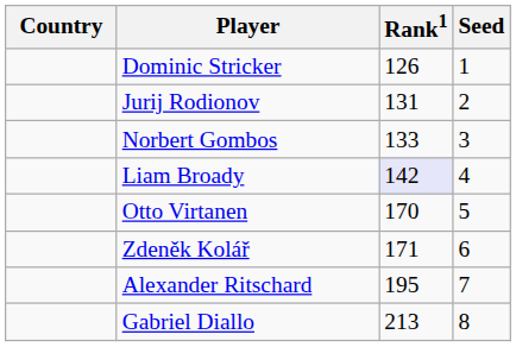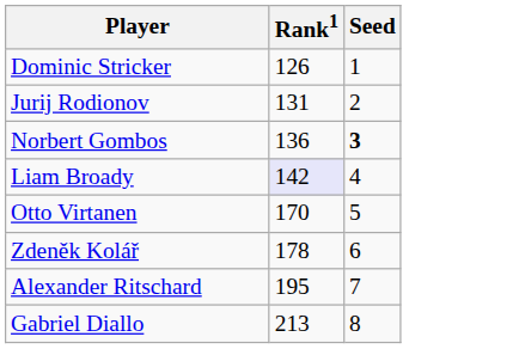- column: Country
Norbert Gombos | Rank1: 133 -> 136
Norbert Gombos | Seed: normal -> bold
Zdeněk Kolář | Rank1: 171 -> 178
